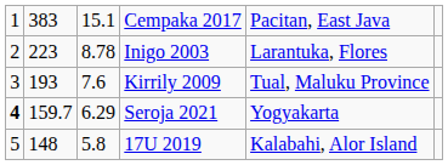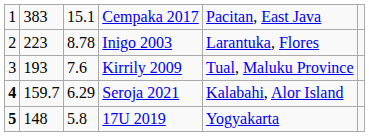Seroja 2021 | column 5: Yogyakarta -> Kalabahi, Alor Island
17U 2019 | column 1: normal -> bold
17U 2019 | column 5: Kalabahi, Alor Island -> Yogyakarta
